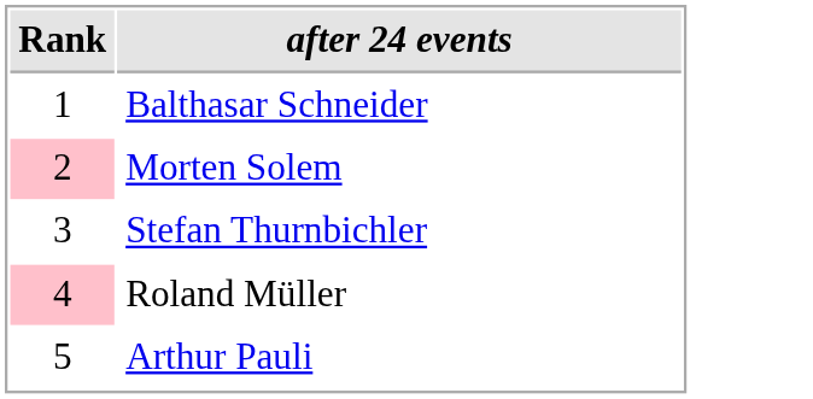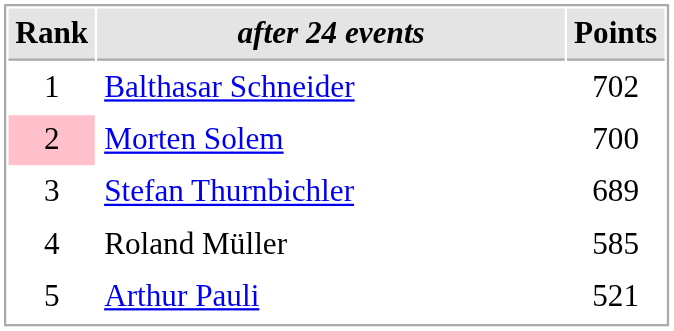+ column: Points | 702 | 700 | 689 | 585 | 521
Roland Müller | Rank: pink background -> no background
